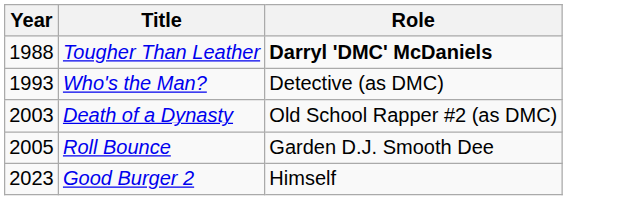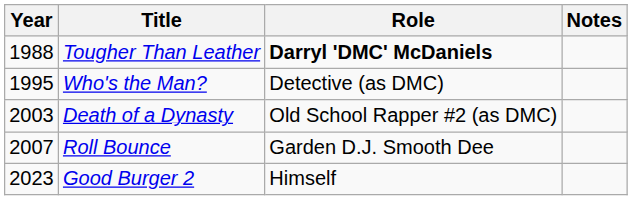+ column: Notes
Who's the Man? | Year: 1993 -> 1995
Roll Bounce | Year: 2005 -> 2007
